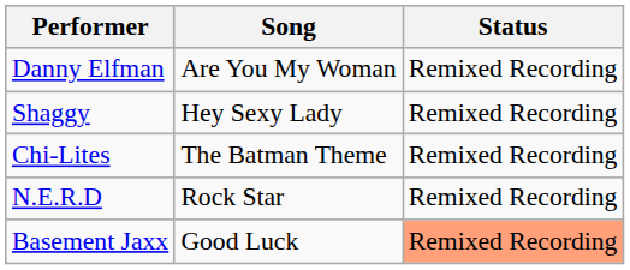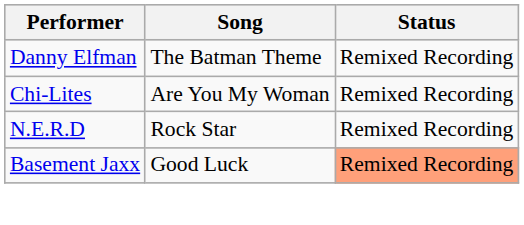Danny Elfman | Song: Are You My Woman -> The Batman Theme
- row: Shaggy | Hey Sexy Lady | Remixed Recording
Chi-Lites | Song: The Batman Theme -> Are You My Woman
